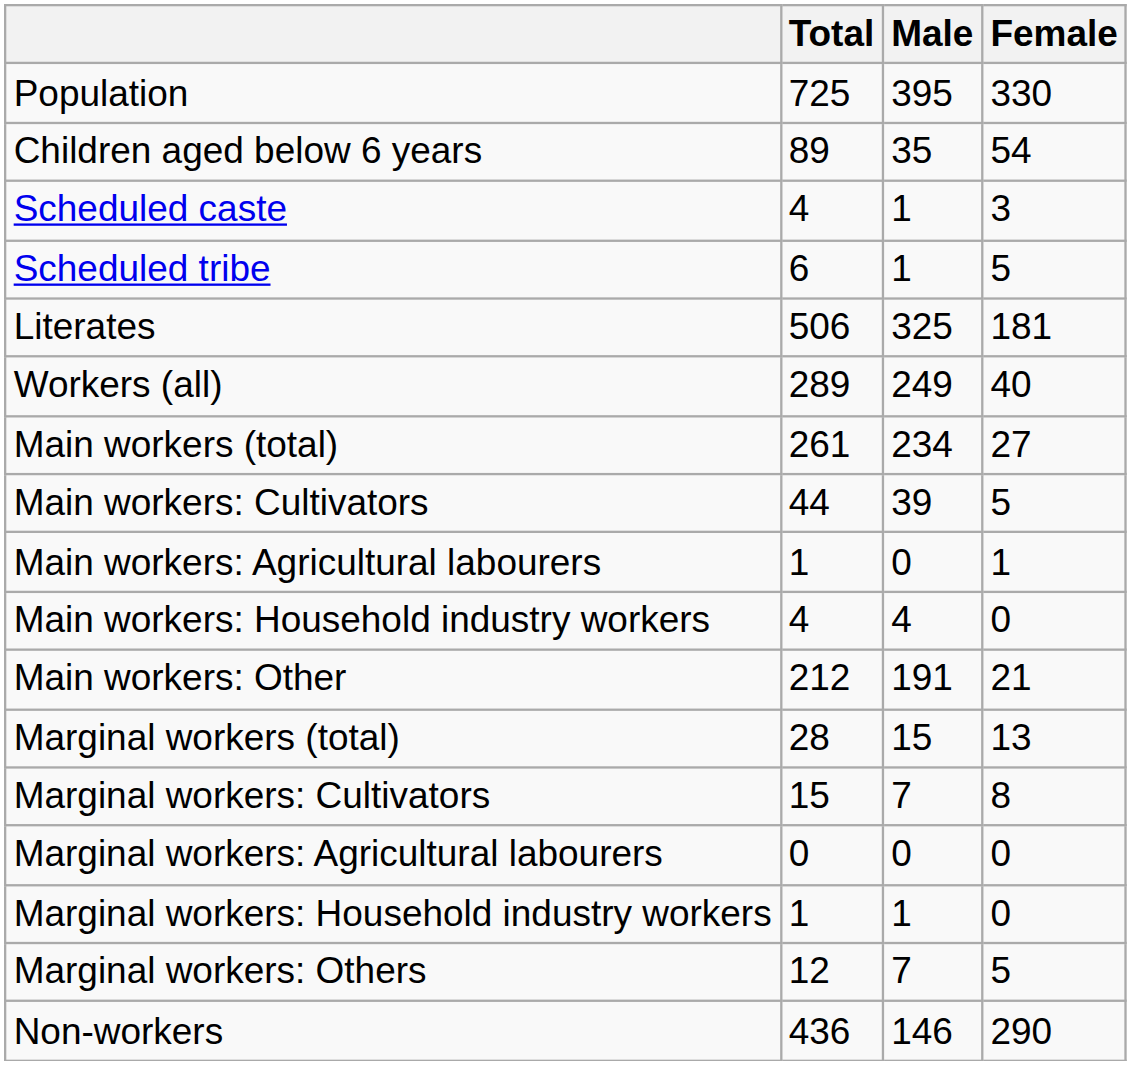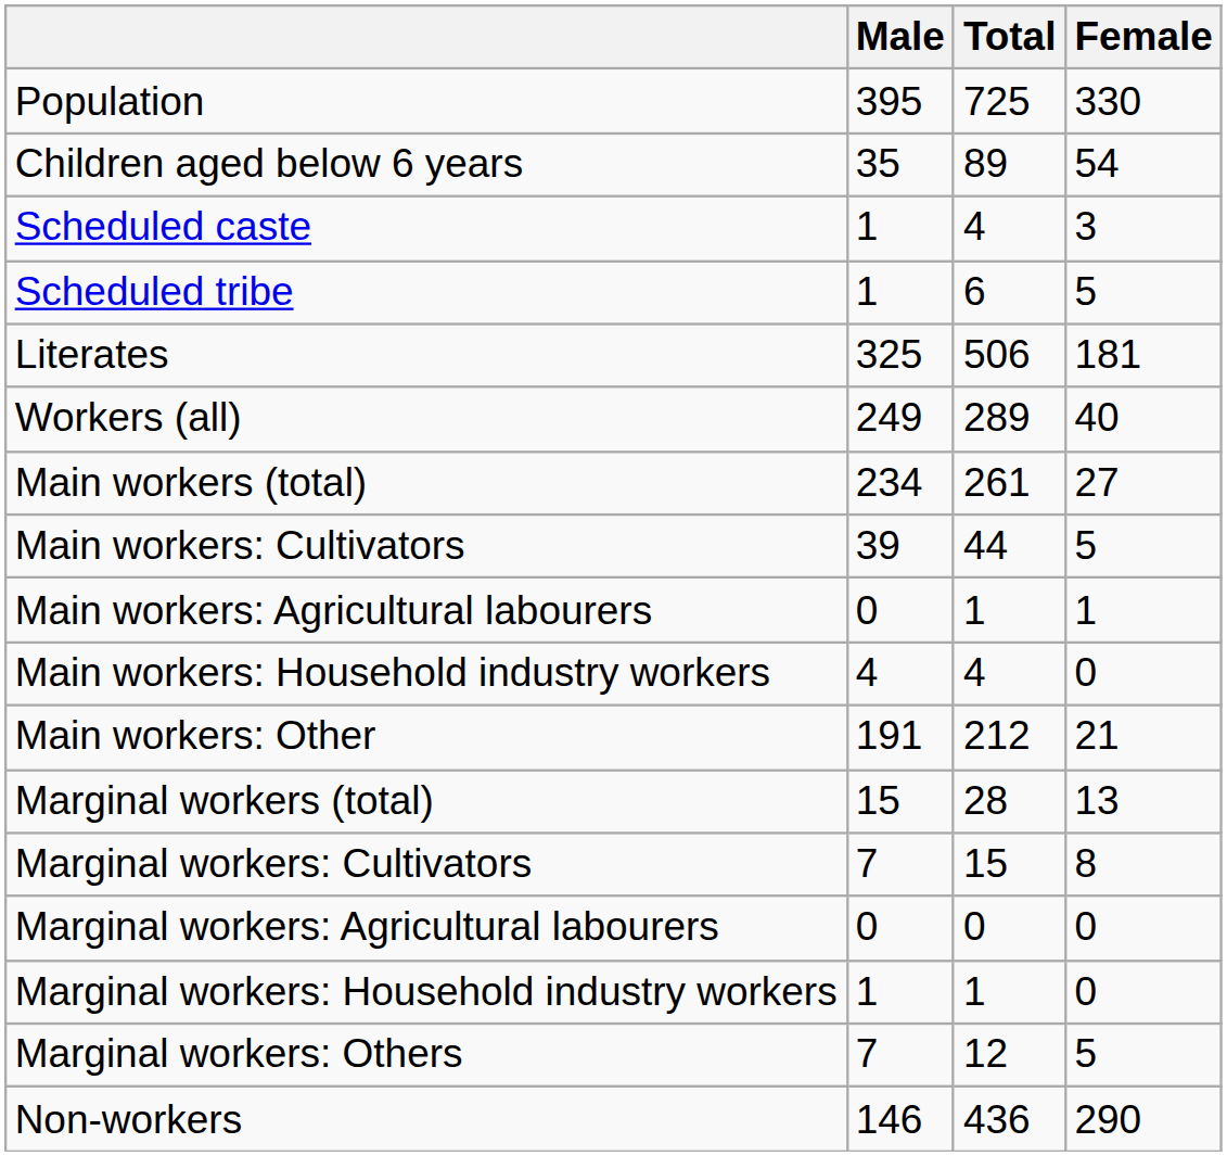columns swapped: Total <-> Male
